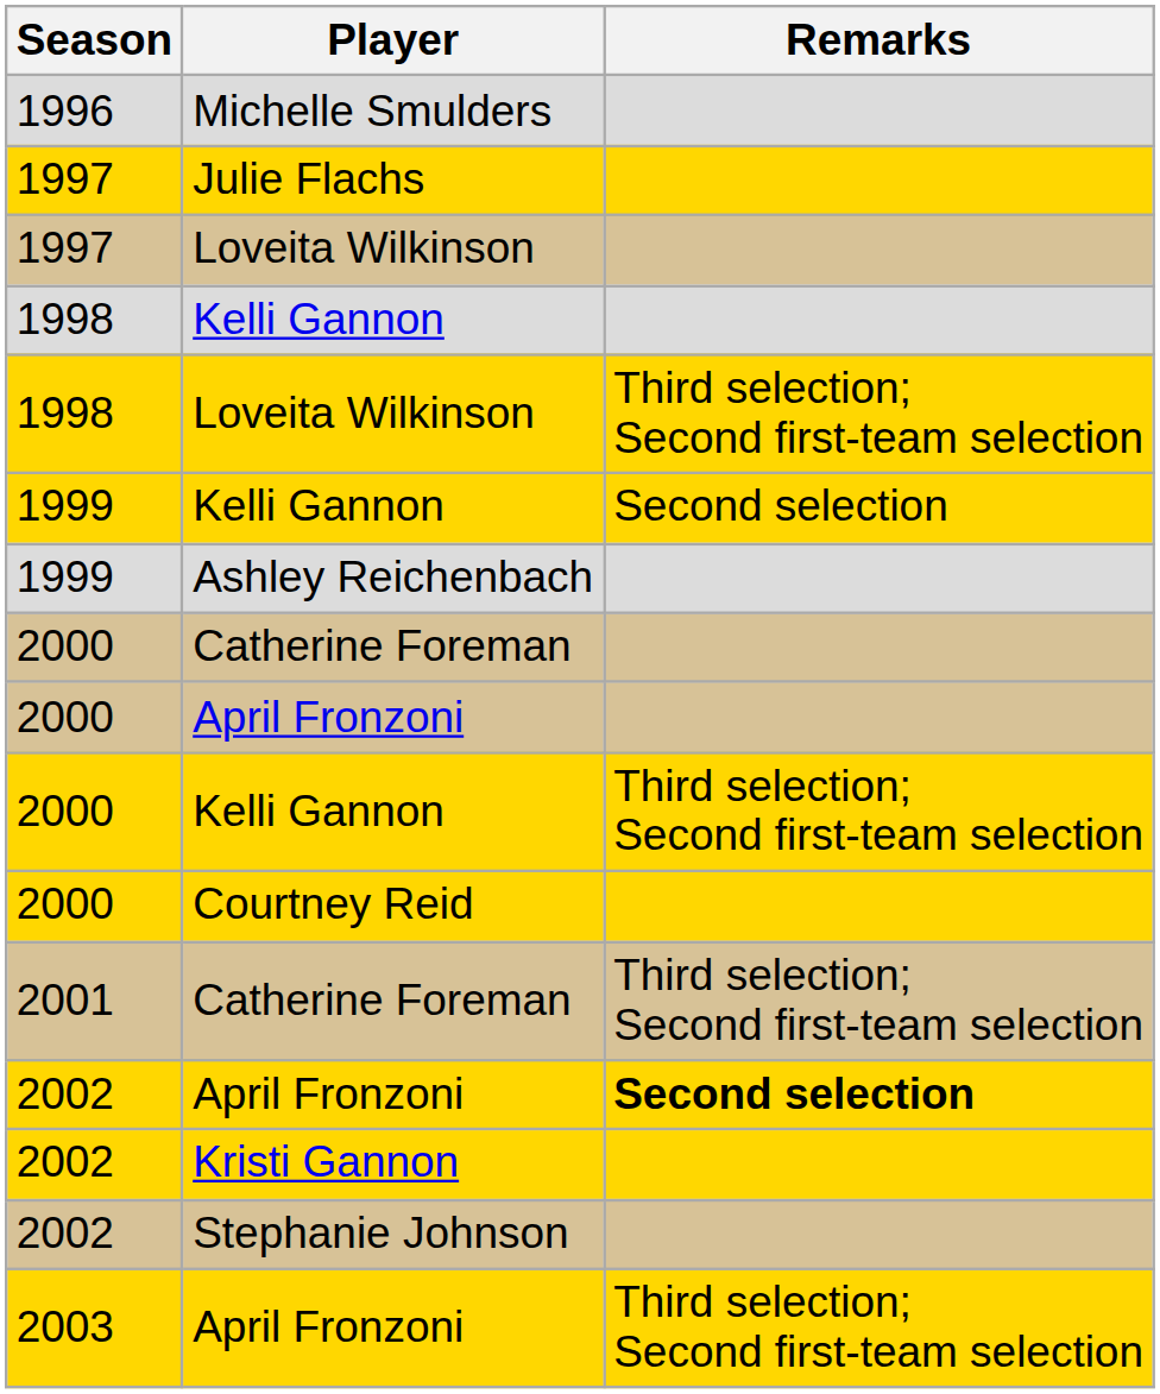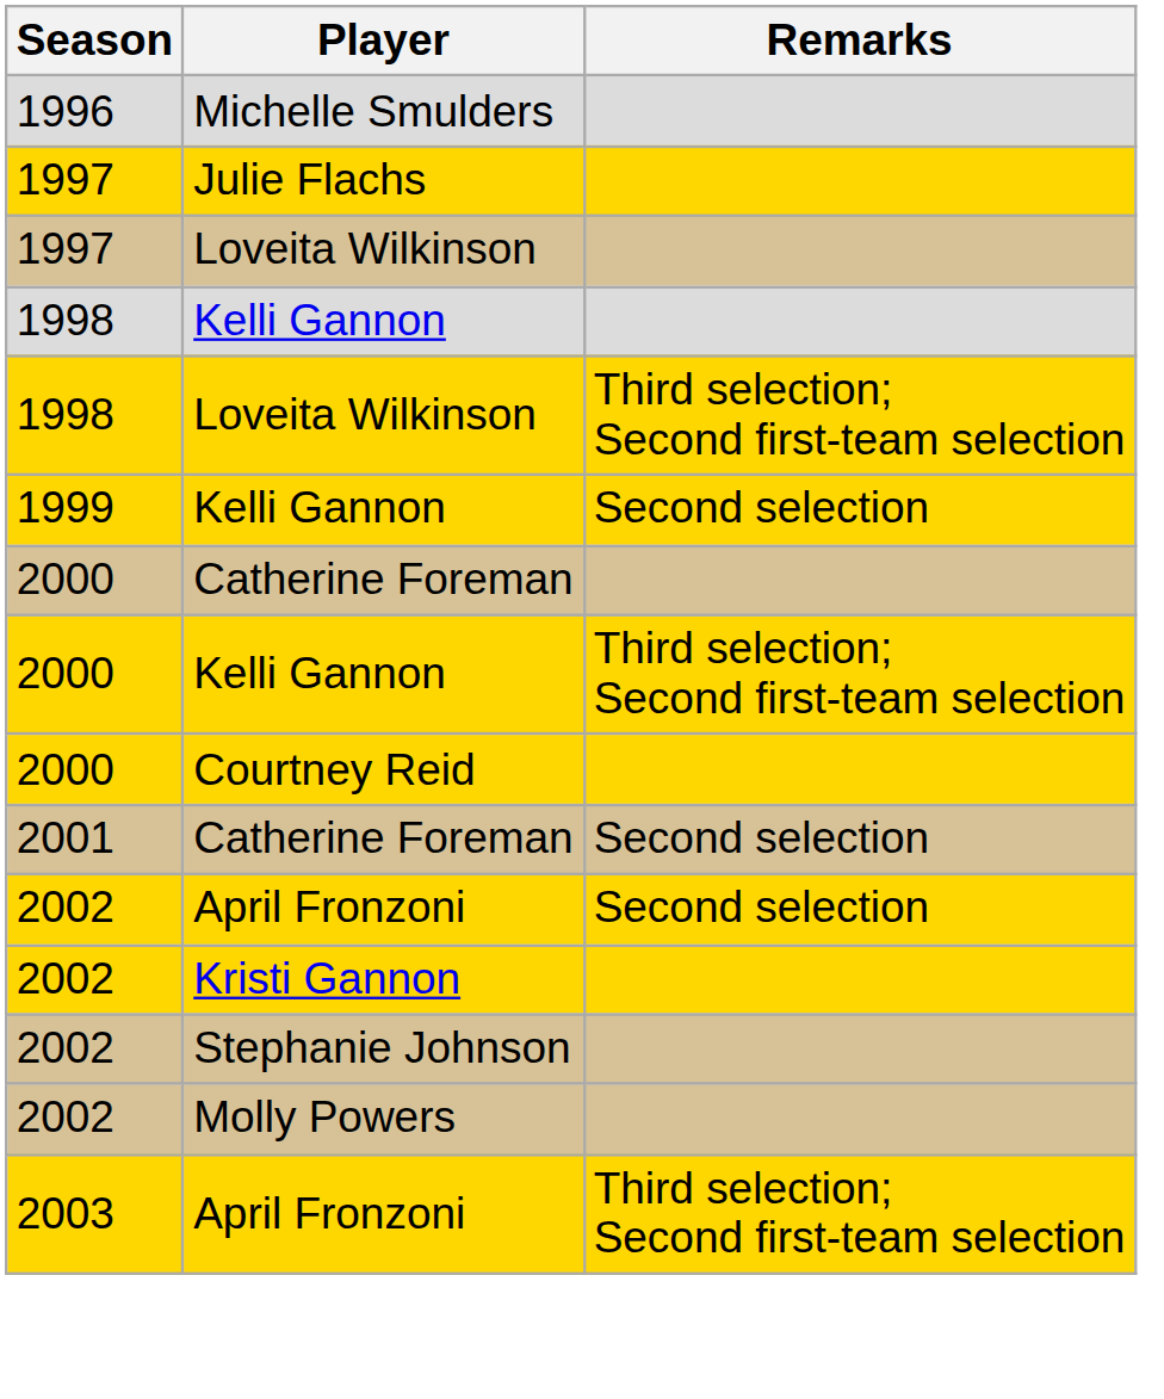- row: 1999 | Ashley Reichenbach
- row: 2000 | April Fronzoni
2001 / Catherine Foreman | Remarks: Third selection; Second first-team selection -> Second selection
2002 / April Fronzoni | Remarks: bold -> normal
+ row: 2002 | Molly Powers
